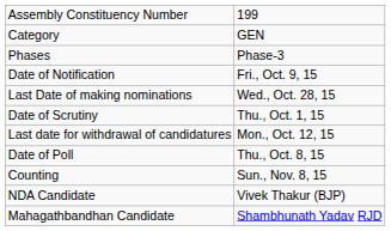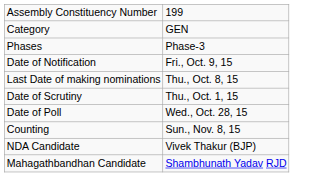Last Date of making nominations | column 2: Wed., Oct. 28, 15 -> Thu., Oct. 8, 15
- row: Last date for withdrawal of candidatures | Mon., Oct. 12, 15
Date of Poll | column 2: Thu., Oct. 8, 15 -> Wed., Oct. 28, 15
